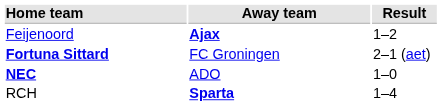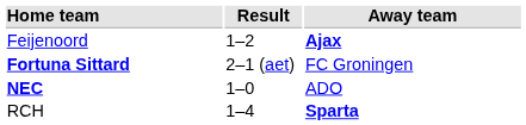columns swapped: Result <-> Away team
